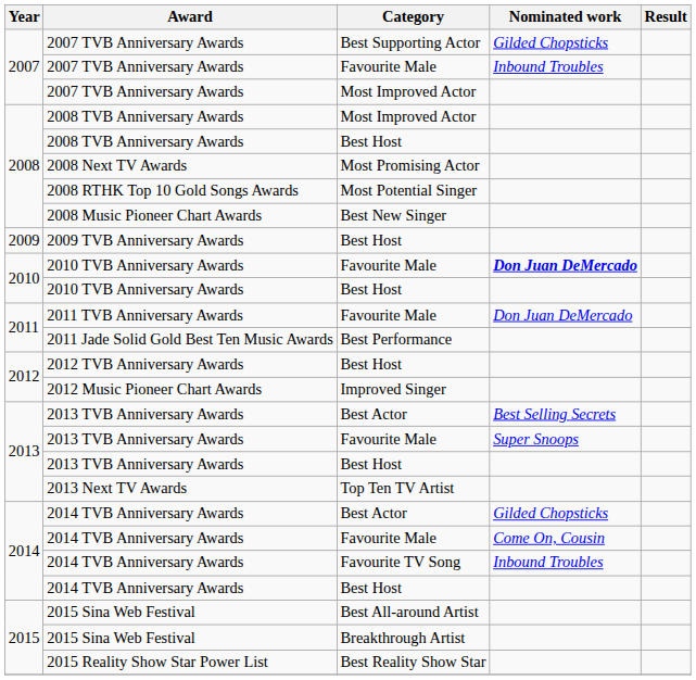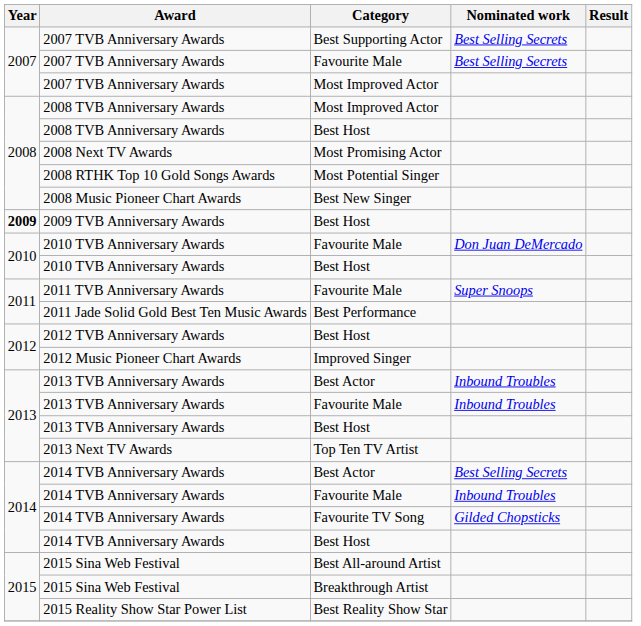2007 TVB Anniversary Awards / Best Supporting Actor | Nominated work: Gilded Chopsticks -> Best Selling Secrets
2007 TVB Anniversary Awards / Favourite Male | Nominated work: Inbound Troubles -> Best Selling Secrets
2009 TVB Anniversary Awards | Year: normal -> bold
2010 TVB Anniversary Awards / Favourite Male | Nominated work: bold -> normal
2011 TVB Anniversary Awards | Nominated work: Don Juan DeMercado -> Super Snoops
2013 TVB Anniversary Awards / Best Actor | Nominated work: Best Selling Secrets -> Inbound Troubles
2013 TVB Anniversary Awards / Favourite Male | Nominated work: Super Snoops -> Inbound Troubles
2014 TVB Anniversary Awards / Best Actor | Nominated work: Gilded Chopsticks -> Best Selling Secrets
2014 TVB Anniversary Awards / Favourite Male | Nominated work: Come On, Cousin -> Inbound Troubles
2014 TVB Anniversary Awards / Favourite TV Song | Nominated work: Inbound Troubles -> Gilded Chopsticks
